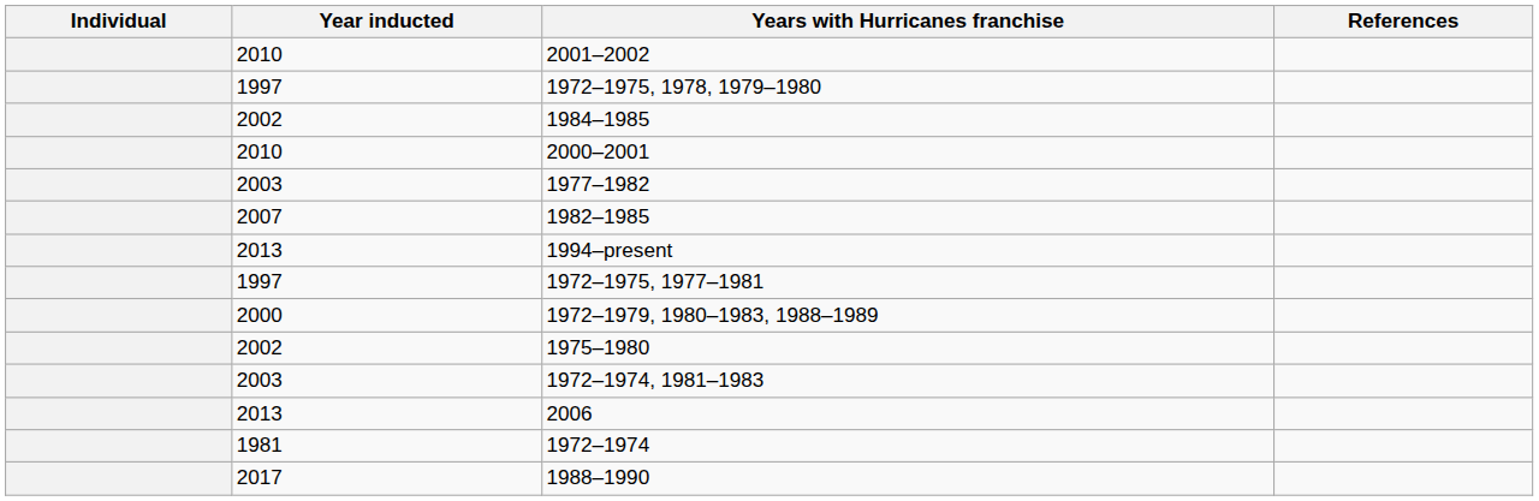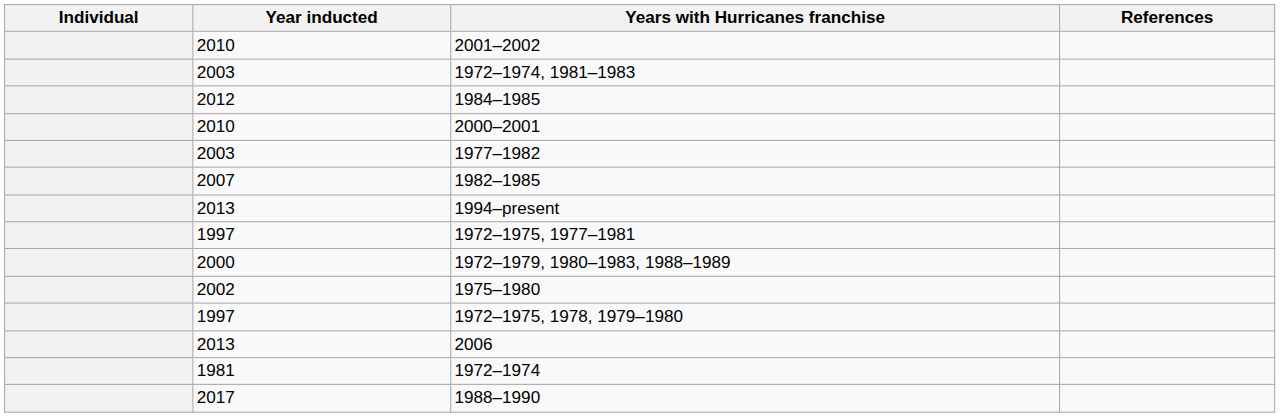rows swapped: 1972–1974, 1981–1983 <-> 1972–1975, 1978, 1979–1980
1984–1985 | Year inducted: 2002 -> 2012
